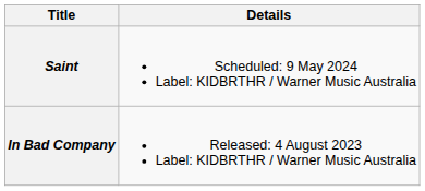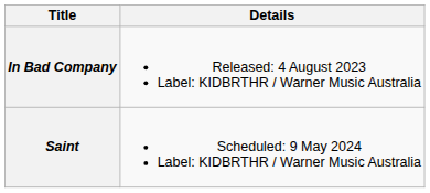rows swapped: In Bad Company <-> Saint
